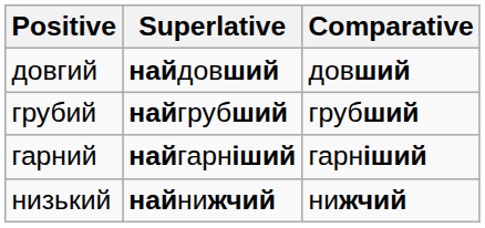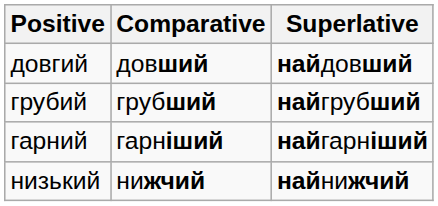columns swapped: Comparative <-> Superlative
